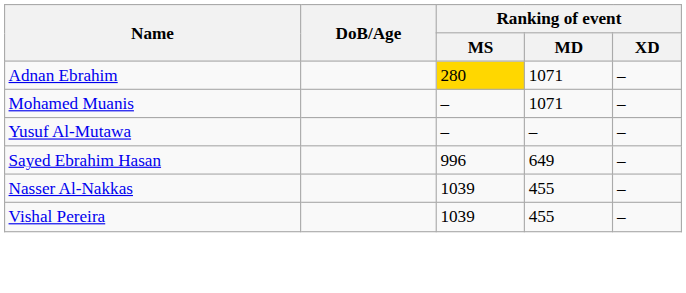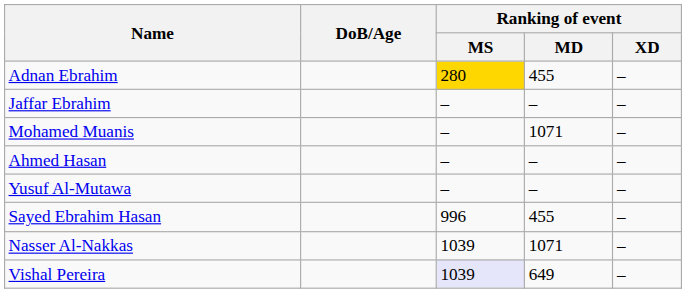Adnan Ebrahim | Ranking of event / MD: 1071 -> 455
+ row: Jaffar Ebrahim | – | – | –
+ row: Ahmed Hasan | – | – | –
Sayed Ebrahim Hasan | Ranking of event / MD: 649 -> 455
Nasser Al-Nakkas | Ranking of event / MD: 455 -> 1071
Vishal Pereira | Ranking of event / MS: no background -> lavender background
Vishal Pereira | Ranking of event / MD: 455 -> 649
